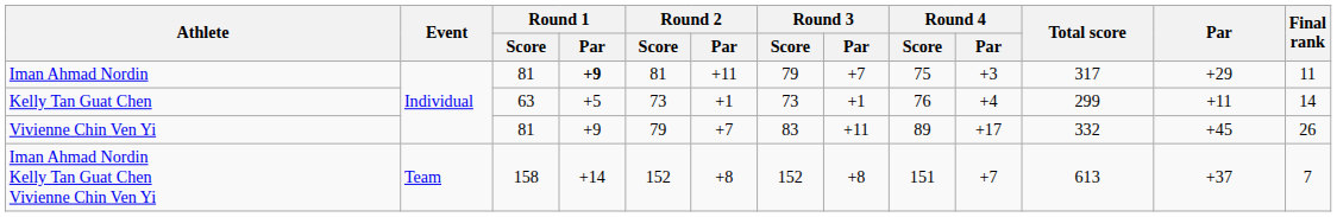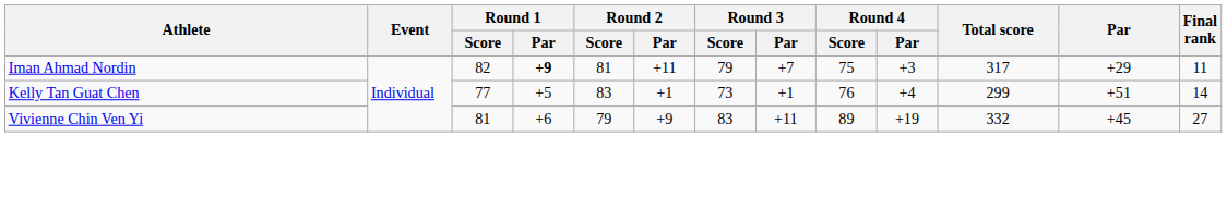Iman Ahmad Nordin | Round 1 / Score: 81 -> 82
Kelly Tan Guat Chen | Round 1 / Score: 63 -> 77
Kelly Tan Guat Chen | Round 2 / Score: 73 -> 83
Kelly Tan Guat Chen | Par: +11 -> +51
Vivienne Chin Ven Yi | Round 1 / Par: +9 -> +6
Vivienne Chin Ven Yi | Round 2 / Par: +7 -> +9
Vivienne Chin Ven Yi | Round 4 / Par: +17 -> +19
Vivienne Chin Ven Yi | Final rank: 26 -> 27
- row: Iman Ahmad Nordin Kelly Tan Guat Chen Vivienne Chin Ven Yi | Team | 158 | +14 | 152 | +8 | 152 | +8 | 151 | +7 | 613 | +37 | 7
